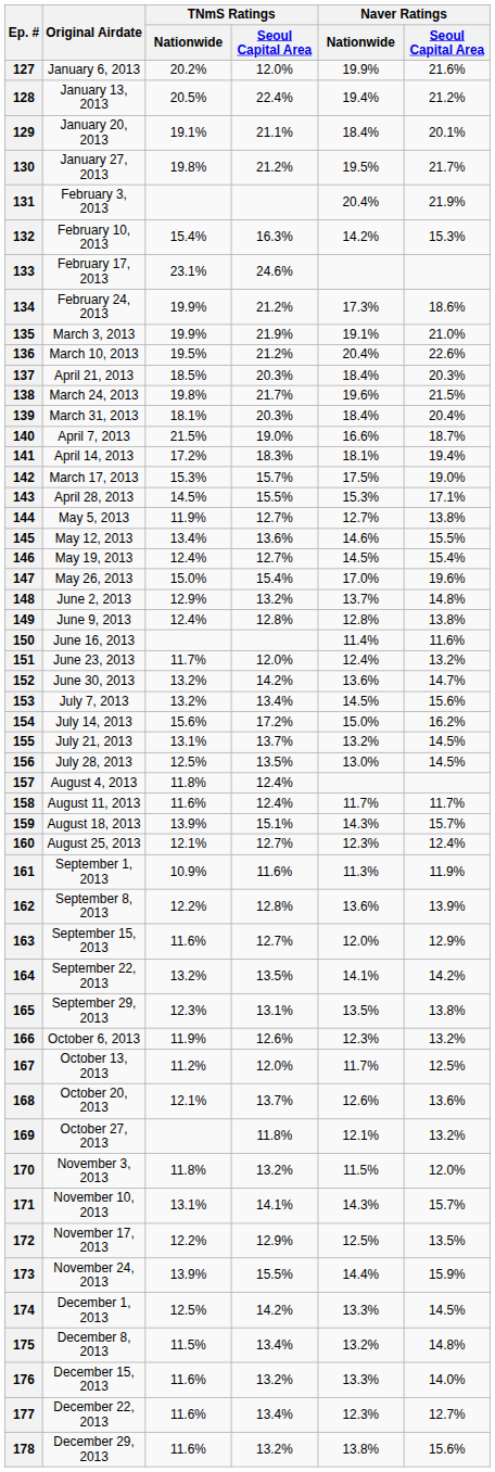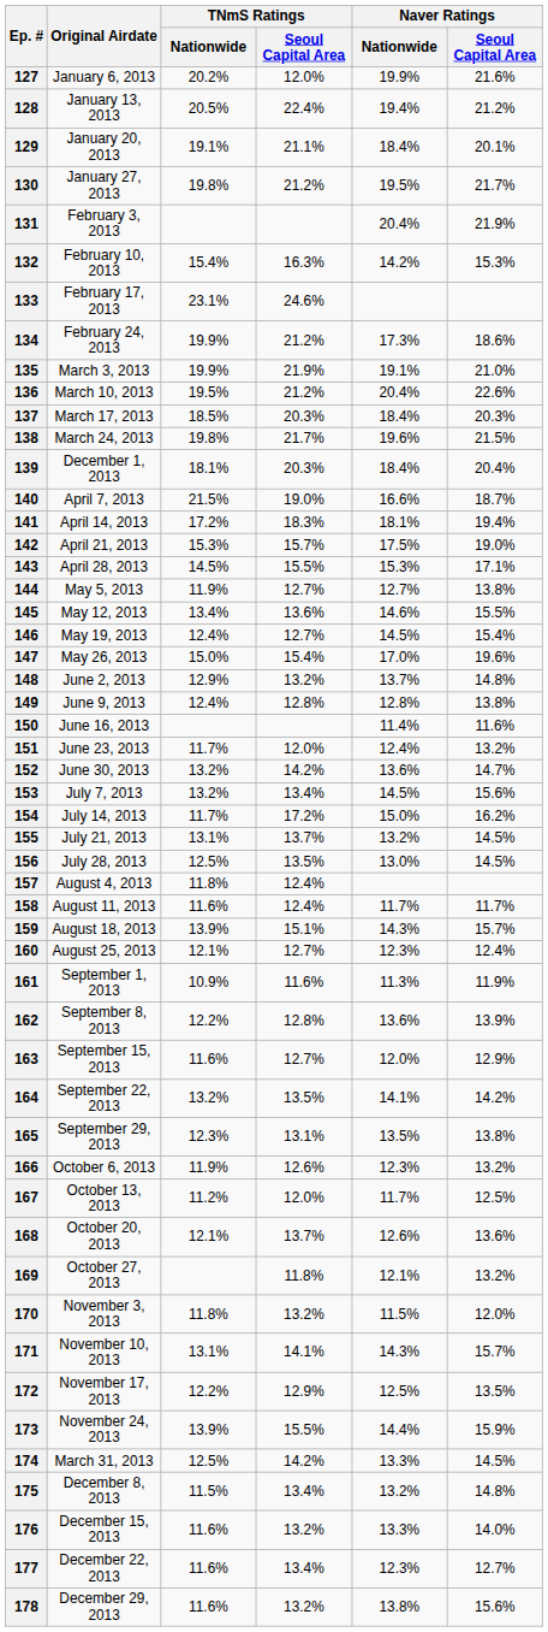137 | Original Airdate: April 21, 2013 -> March 17, 2013
139 | Original Airdate: March 31, 2013 -> December 1, 2013
142 | Original Airdate: March 17, 2013 -> April 21, 2013
154 | TNmS Ratings / Nationwide: 15.6% -> 11.7%
174 | Original Airdate: December 1, 2013 -> March 31, 2013
